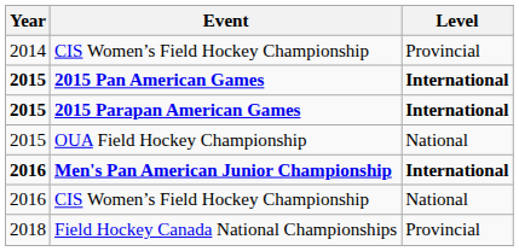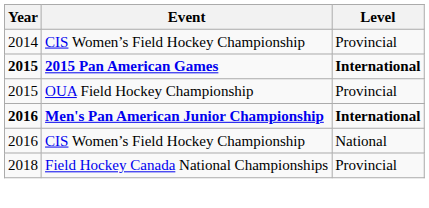- row: 2015 | 2015 Parapan American Games | International
OUA Field Hockey Championship | Level: National -> Provincial
